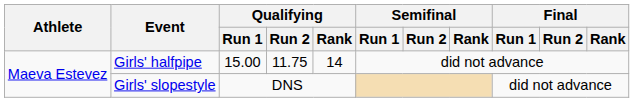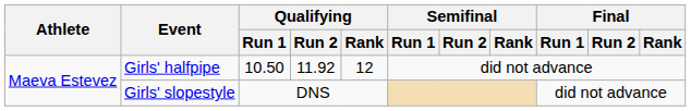Girls' halfpipe | Qualifying / Run 1: 15.00 -> 10.50
Girls' halfpipe | Qualifying / Run 2: 11.75 -> 11.92
Girls' halfpipe | Qualifying / Rank: 14 -> 12
